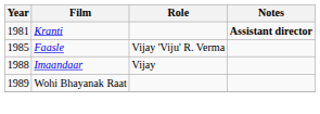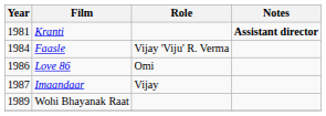Faasle | Year: 1985 -> 1984
+ row: 1986 | Love 86 | Omi
Imaandaar | Year: 1988 -> 1987
